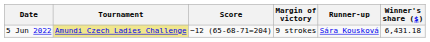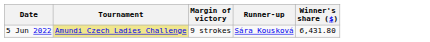- column: Score | −12 (65-68-71=204)
5 Jun 2022 | Winner's share ($): 6,431.18 -> 6,431.80
